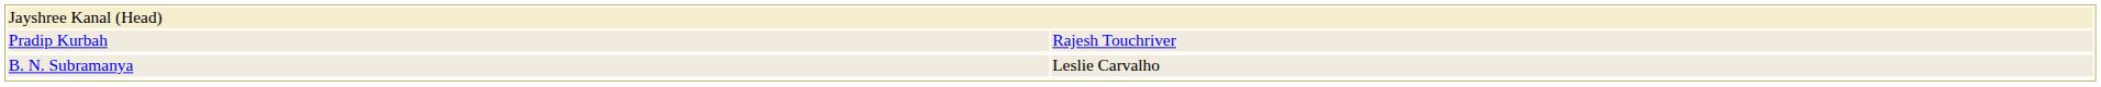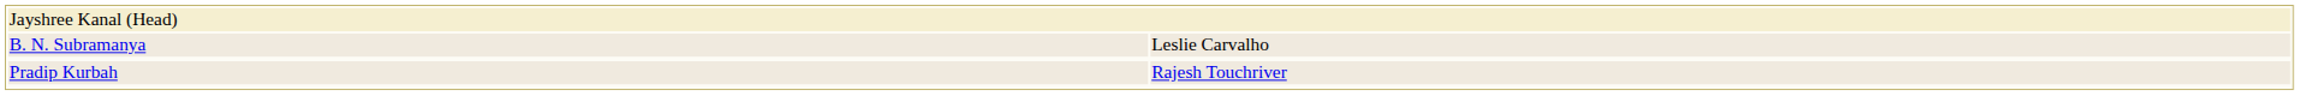rows swapped: B. N. Subramanya <-> Pradip Kurbah
